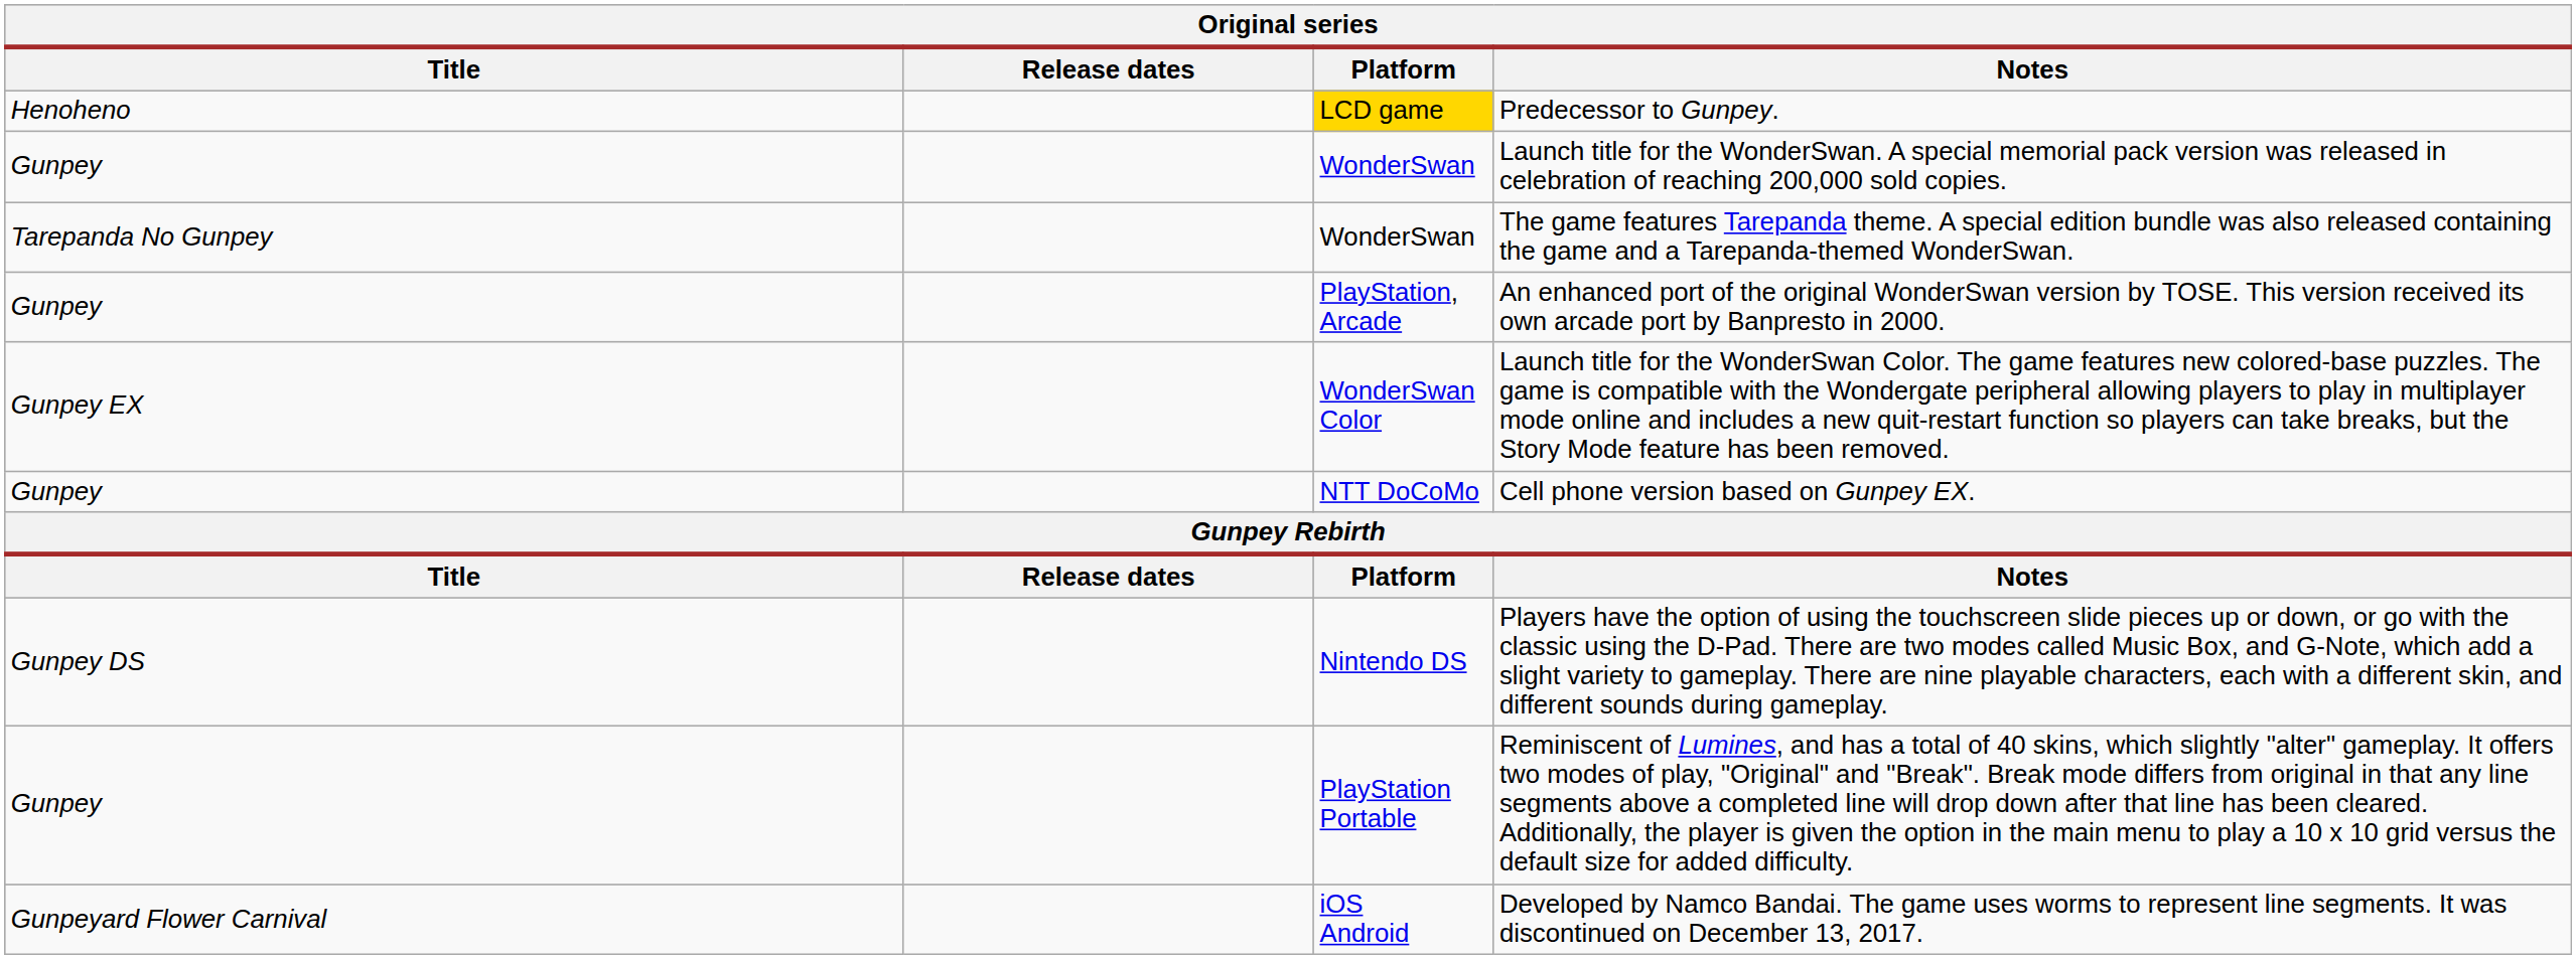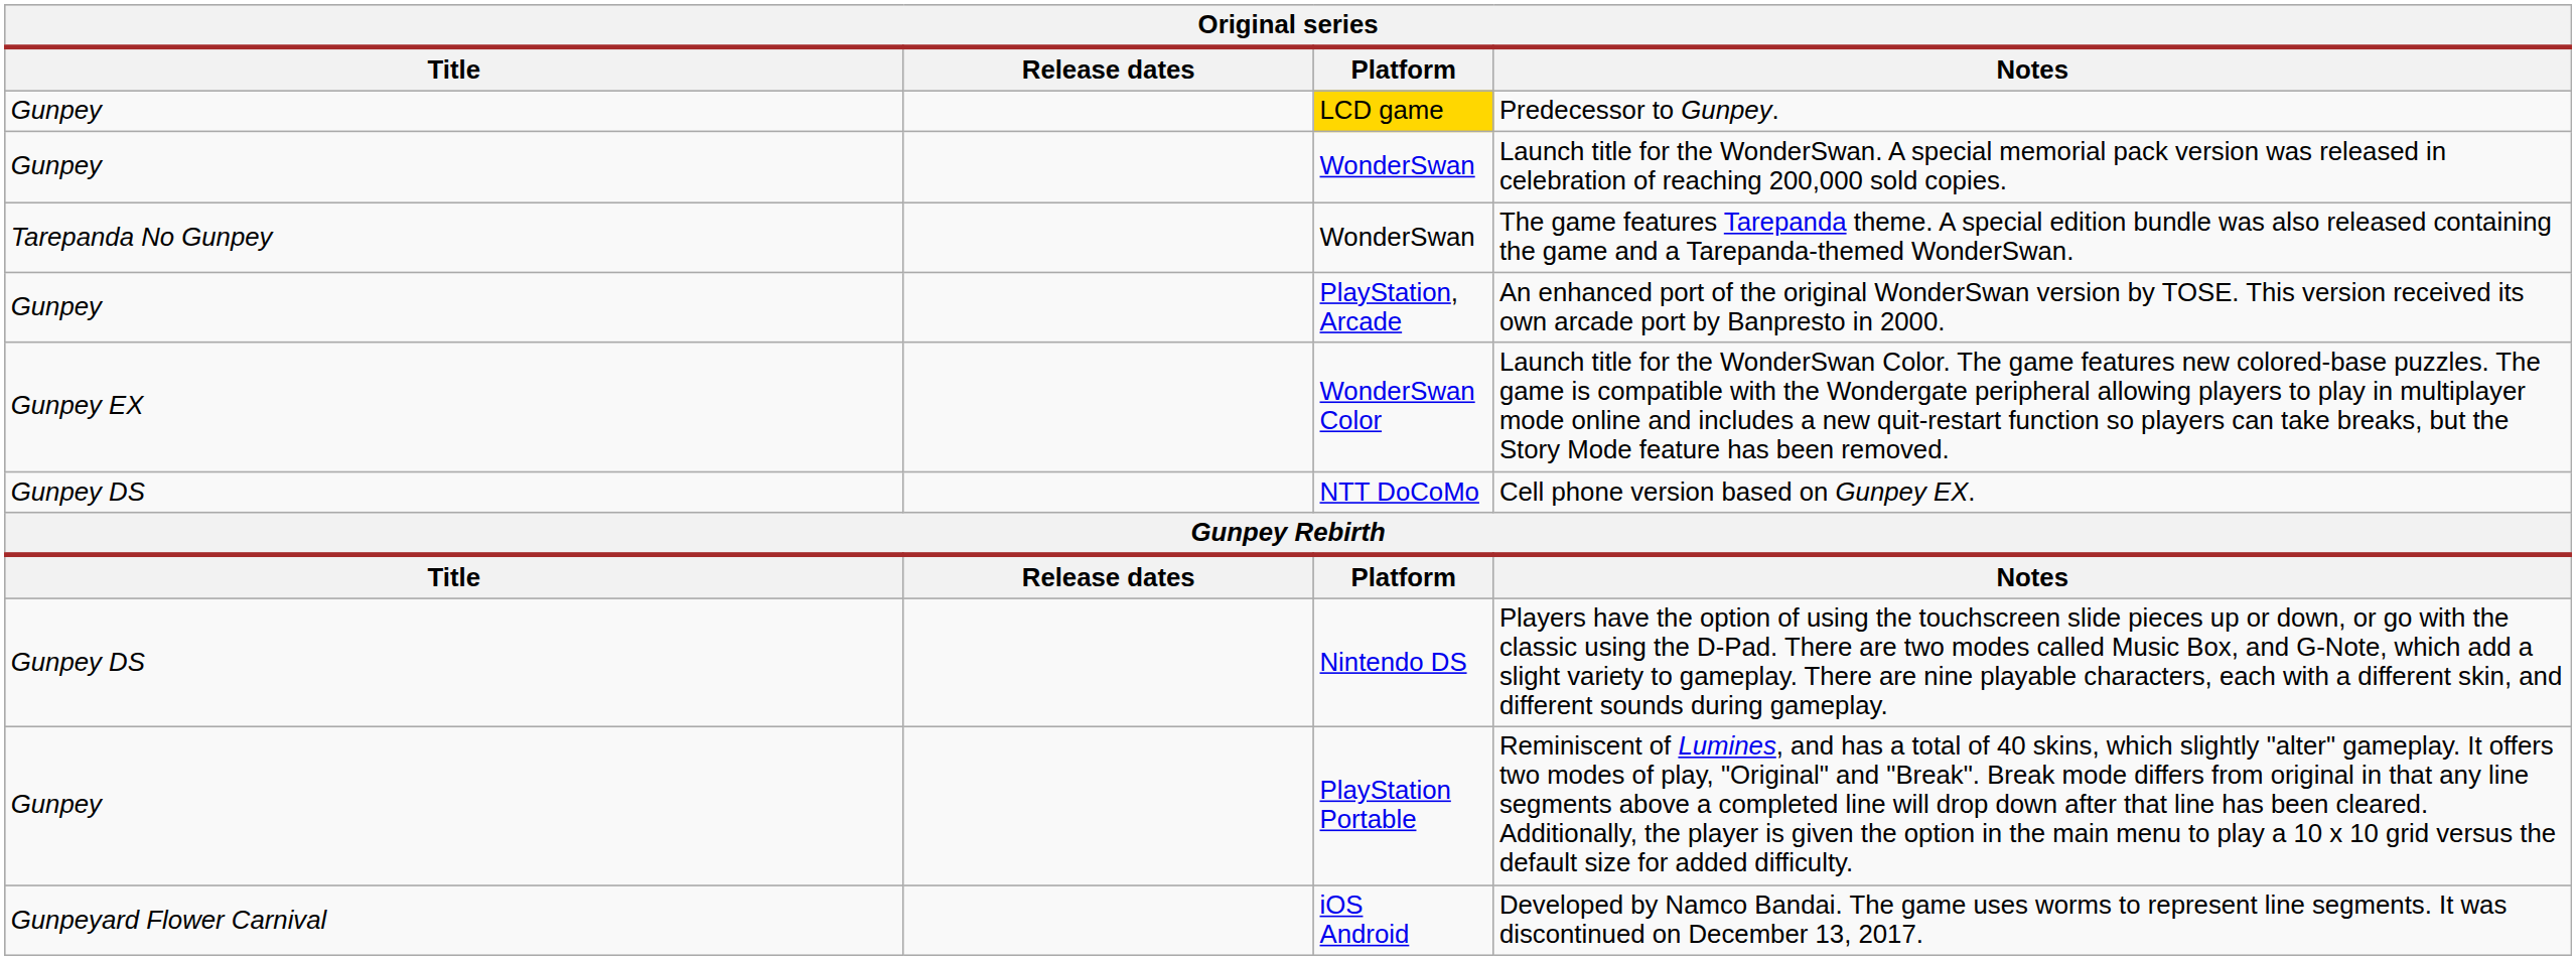Predecessor to Gunpey. | Title: Henoheno -> Gunpey
Cell phone version based on Gunpey EX. | Title: Gunpey -> Gunpey DS
